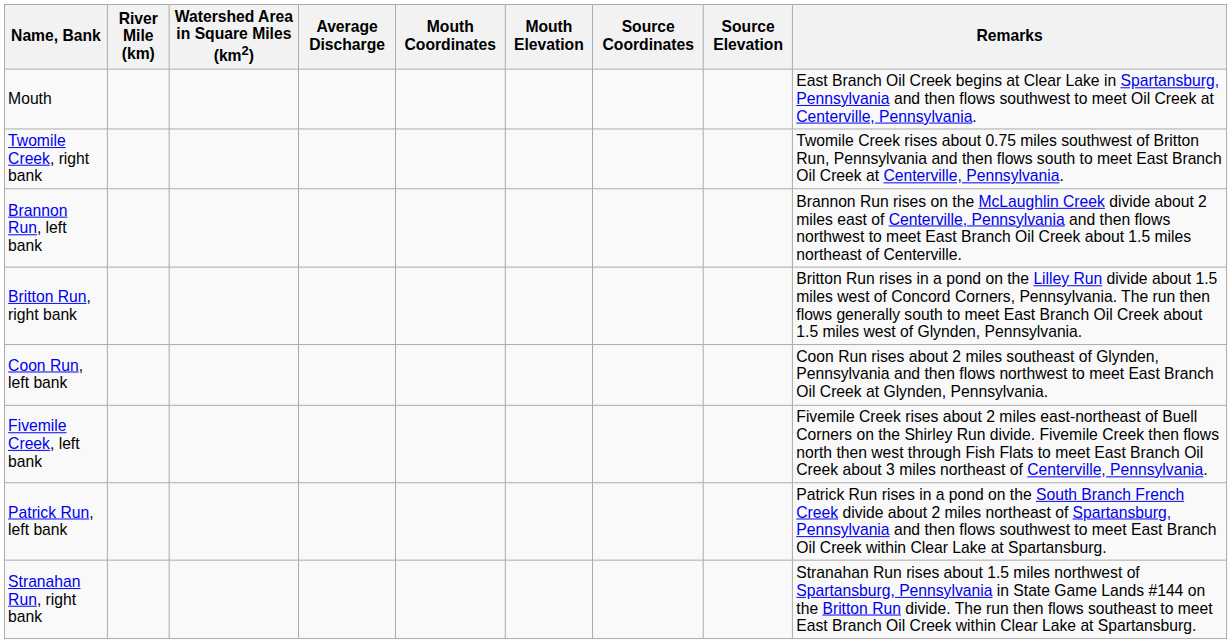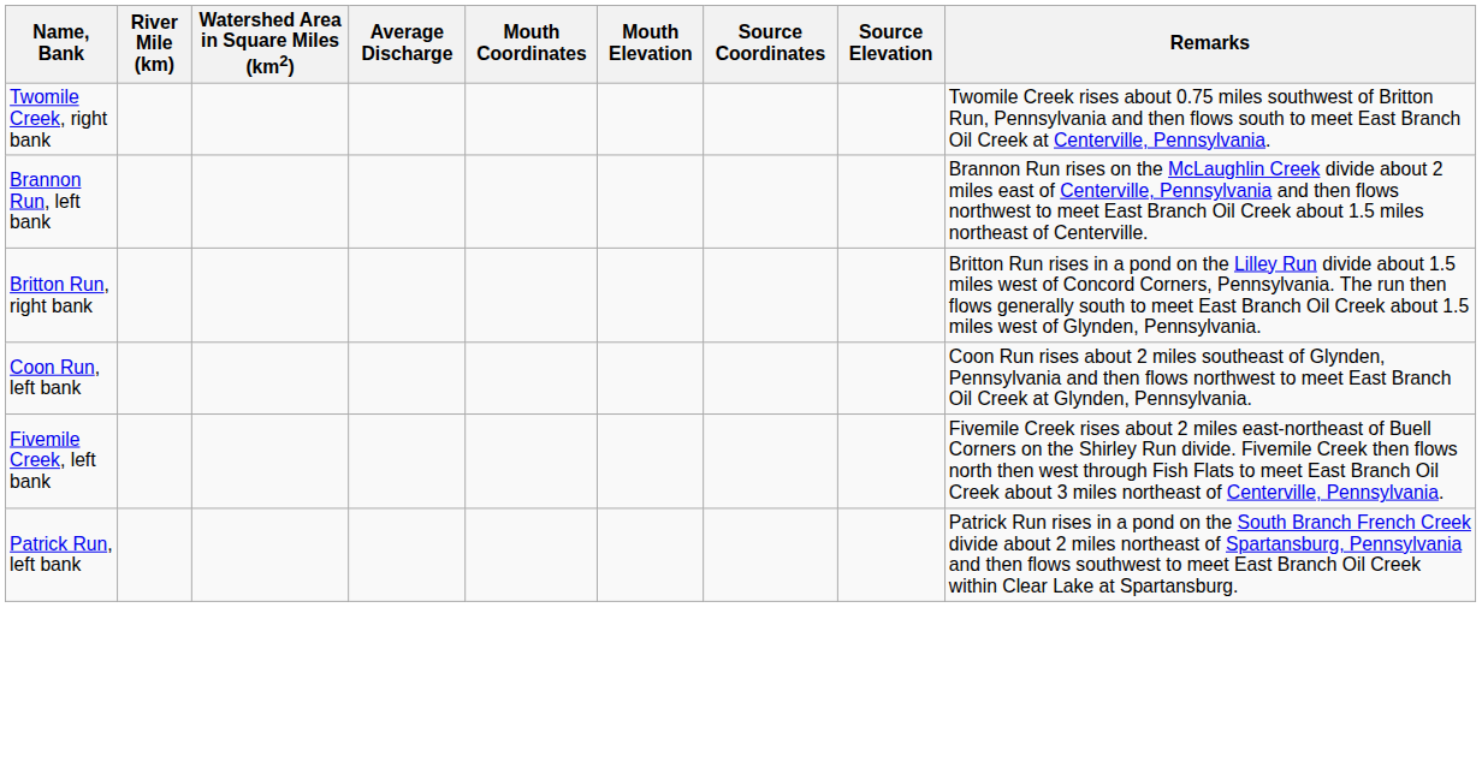- row: Mouth | East Branch Oil Creek begins at Clear Lake in Spartansburg, Pennsylvania and then flows southwest to meet Oil Creek at Centerville, Pennsylvania.
- row: Stranahan Run, right bank | Stranahan Run rises about 1.5 miles northwest of Spartansburg, Pennsylvania in State Game Lands #144 on the Britton Run divide. The run then flows southeast to meet East Branch Oil Creek within Clear Lake at Spartansburg.
